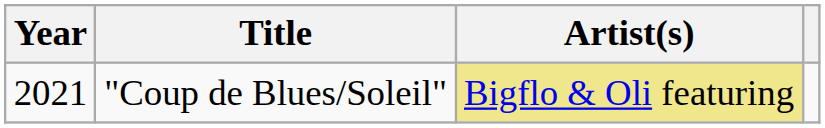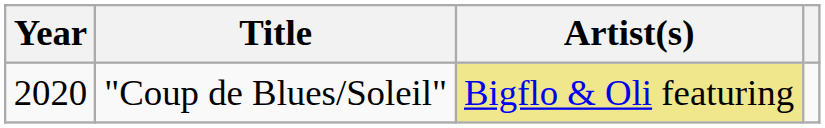"Coup de Blues/Soleil" | Year: 2021 -> 2020
